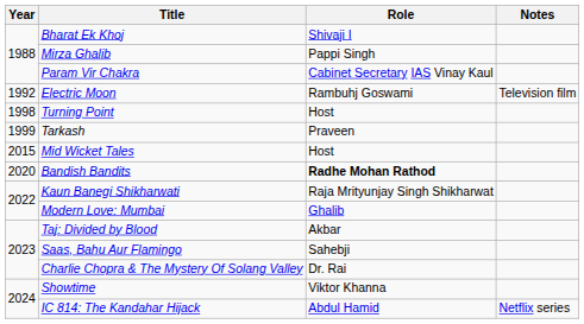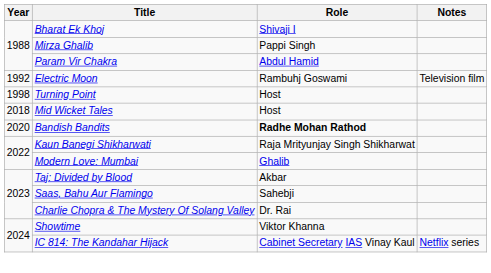Param Vir Chakra | Role: Cabinet Secretary IAS Vinay Kaul -> Abdul Hamid
- row: 1999 | Tarkash | Praveen
Mid Wicket Tales | Year: 2015 -> 2018
IC 814: The Kandahar Hijack | Role: Abdul Hamid -> Cabinet Secretary IAS Vinay Kaul
